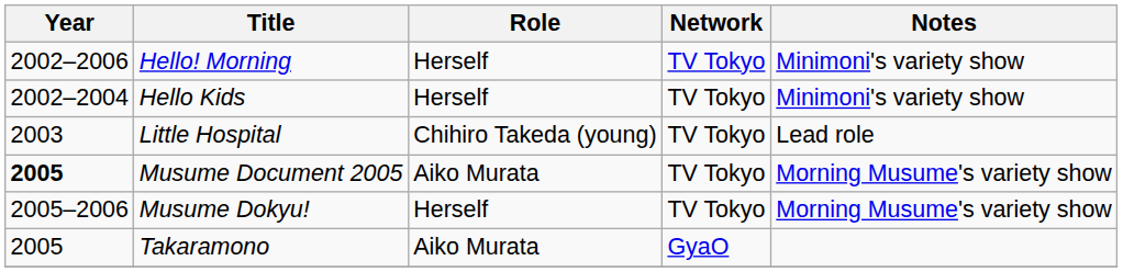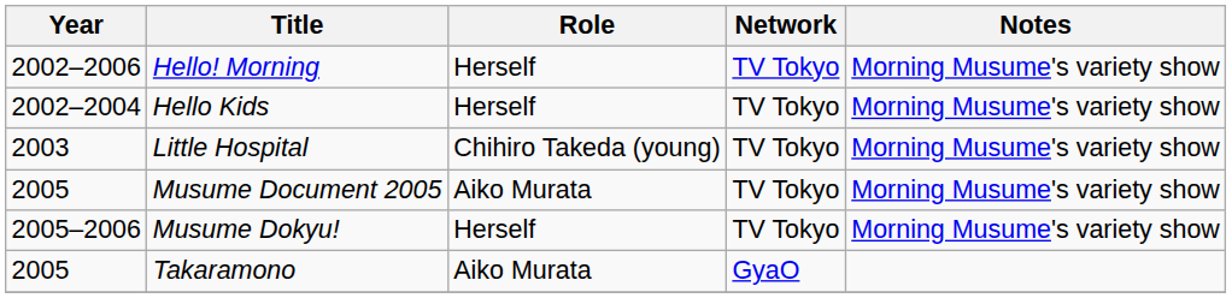Hello! Morning | Notes: Minimoni's variety show -> Morning Musume's variety show
Hello Kids | Notes: Minimoni's variety show -> Morning Musume's variety show
Little Hospital | Notes: Lead role -> Morning Musume's variety show
Musume Document 2005 | Year: bold -> normal
